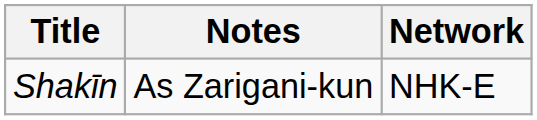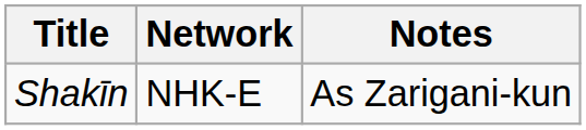columns swapped: Network <-> Notes
